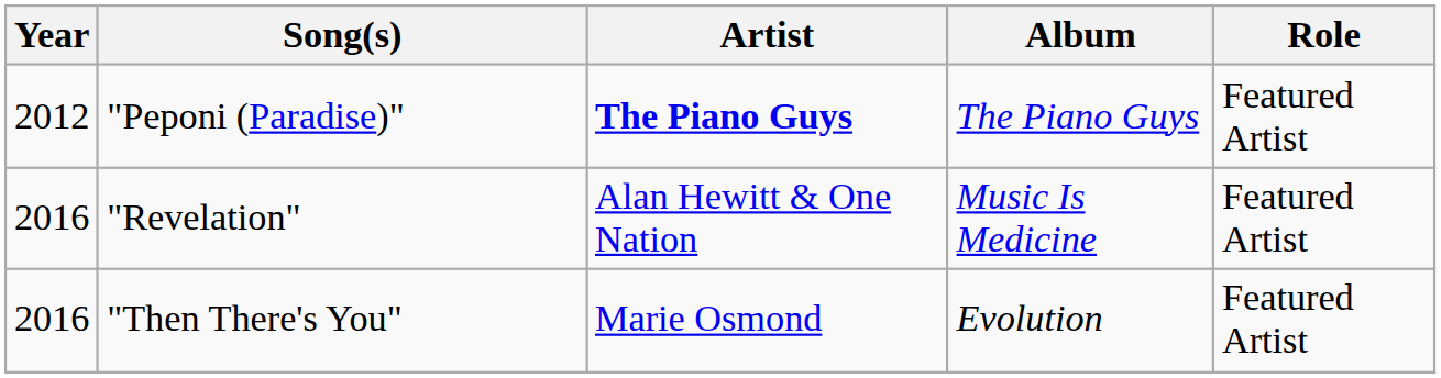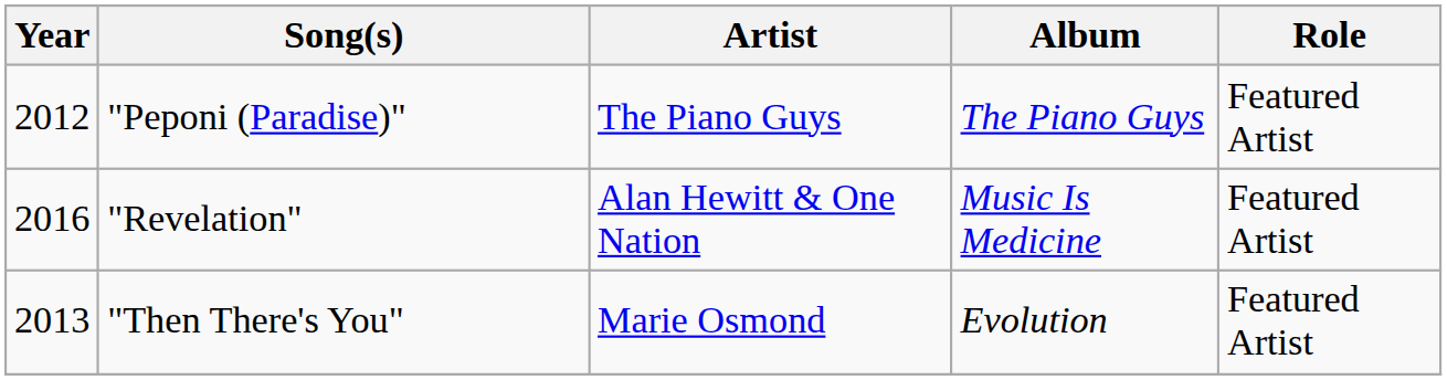"Peponi (Paradise)" | Artist: bold -> normal
"Then There's You" | Year: 2016 -> 2013
